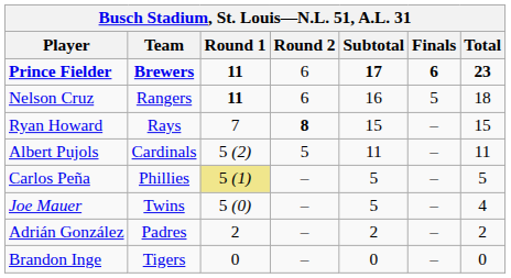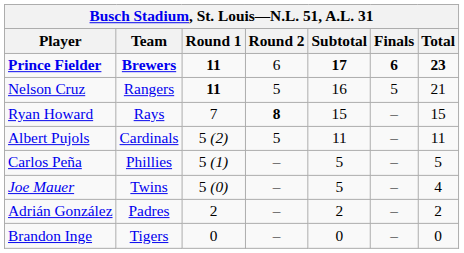Nelson Cruz | Round 2: 6 -> 5
Nelson Cruz | Total: 18 -> 21
Carlos Peña | Round 1: khaki background -> no background
